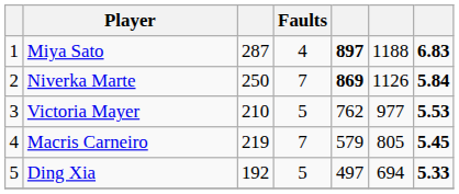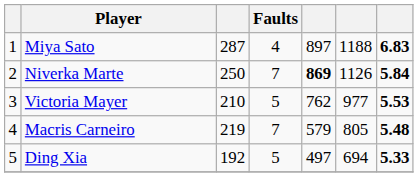Miya Sato | column 5: bold -> normal
Macris Carneiro | column 7: 5.45 -> 5.48
